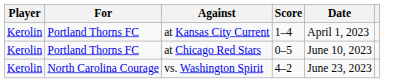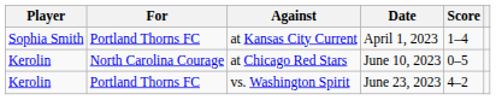columns swapped: Score <-> Date
at Kansas City Current | Player: Kerolin -> Sophia Smith
at Chicago Red Stars | For: Portland Thorns FC -> North Carolina Courage
vs. Washington Spirit | For: North Carolina Courage -> Portland Thorns FC
